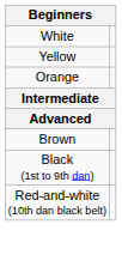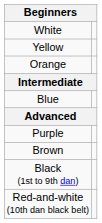+ row: Blue
+ row: Purple
